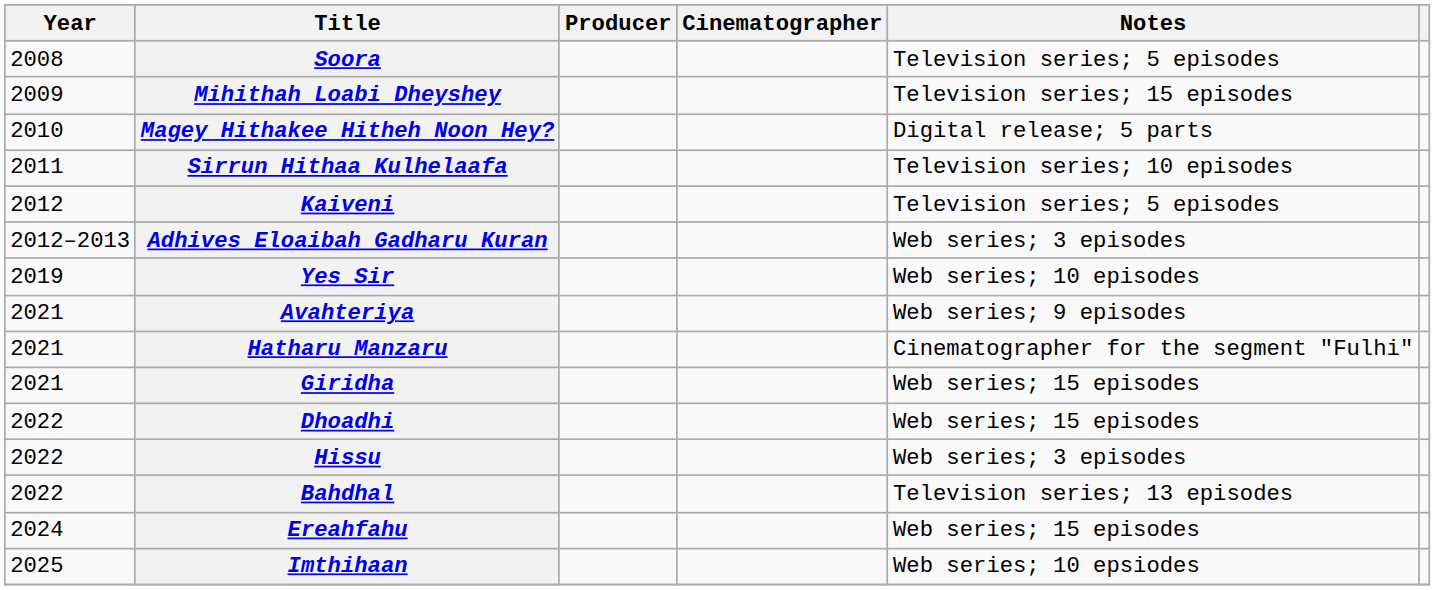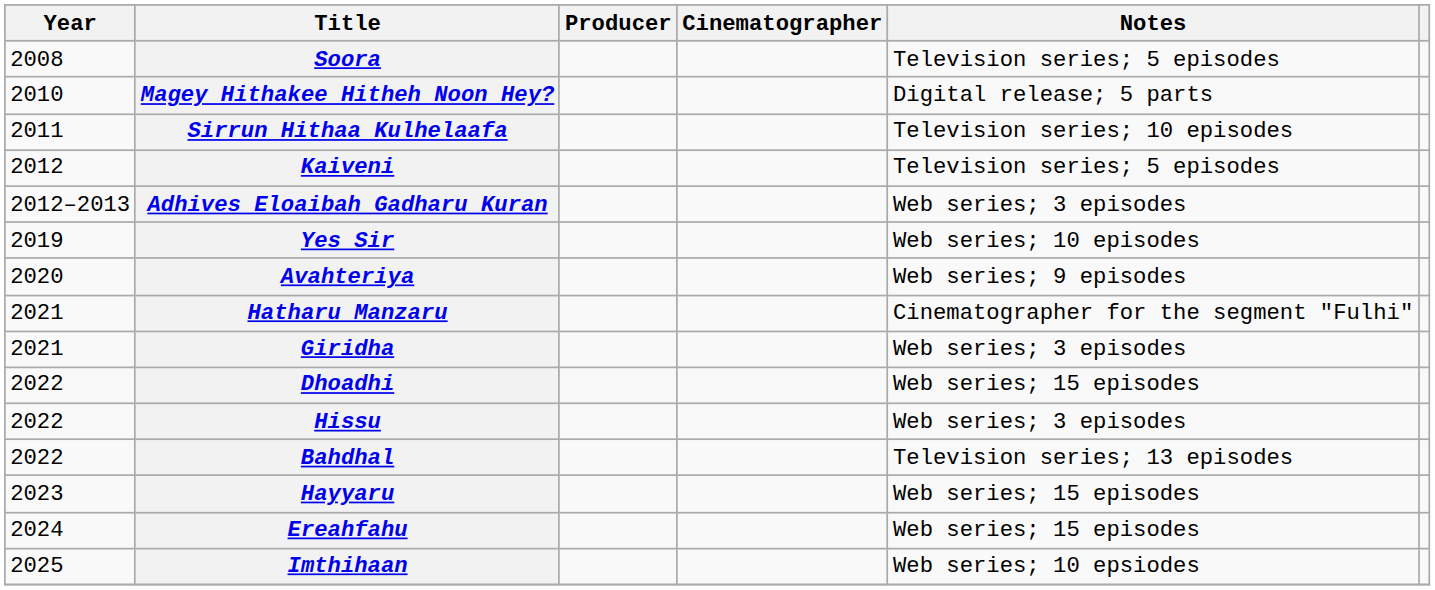- row: 2009 | Mihithah Loabi Dheyshey | Television series; 15 episodes
Avahteriya | Year: 2021 -> 2020
Giridha | Notes: Web series; 15 episodes -> Web series; 3 episodes
+ row: 2023 | Hayyaru | Web series; 15 episodes
